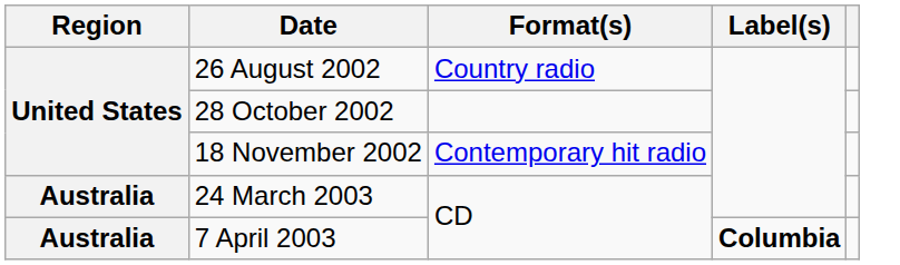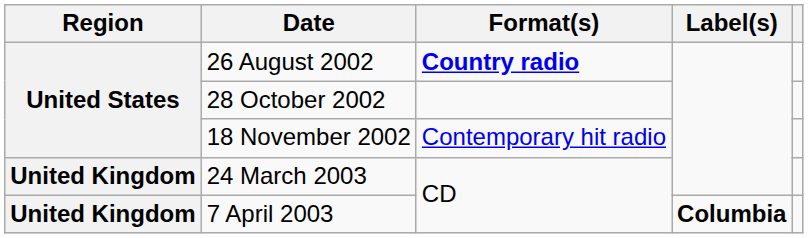26 August 2002 | Format(s): normal -> bold
24 March 2003 | Region: Australia -> United Kingdom
7 April 2003 | Region: Australia -> United Kingdom
